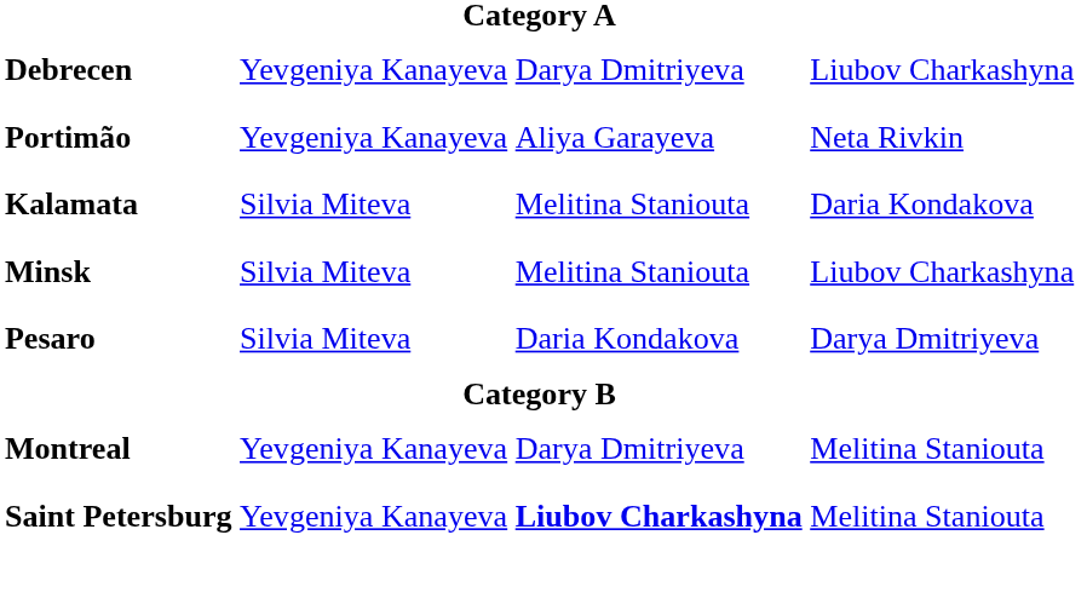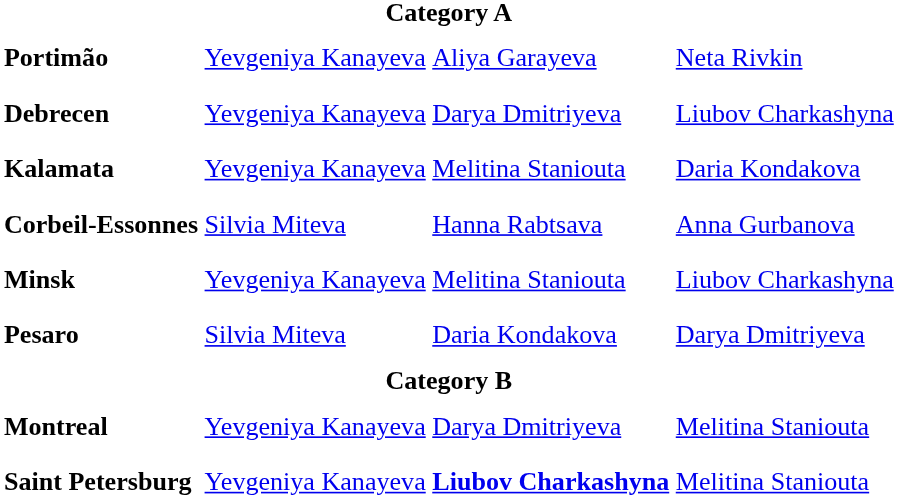rows swapped: Debrecen <-> Portimão
Kalamata | column 2: Silvia Miteva -> Yevgeniya Kanayeva
+ row: Corbeil-Essonnes | Silvia Miteva | Hanna Rabtsava | Anna Gurbanova
Minsk | column 2: Silvia Miteva -> Yevgeniya Kanayeva
